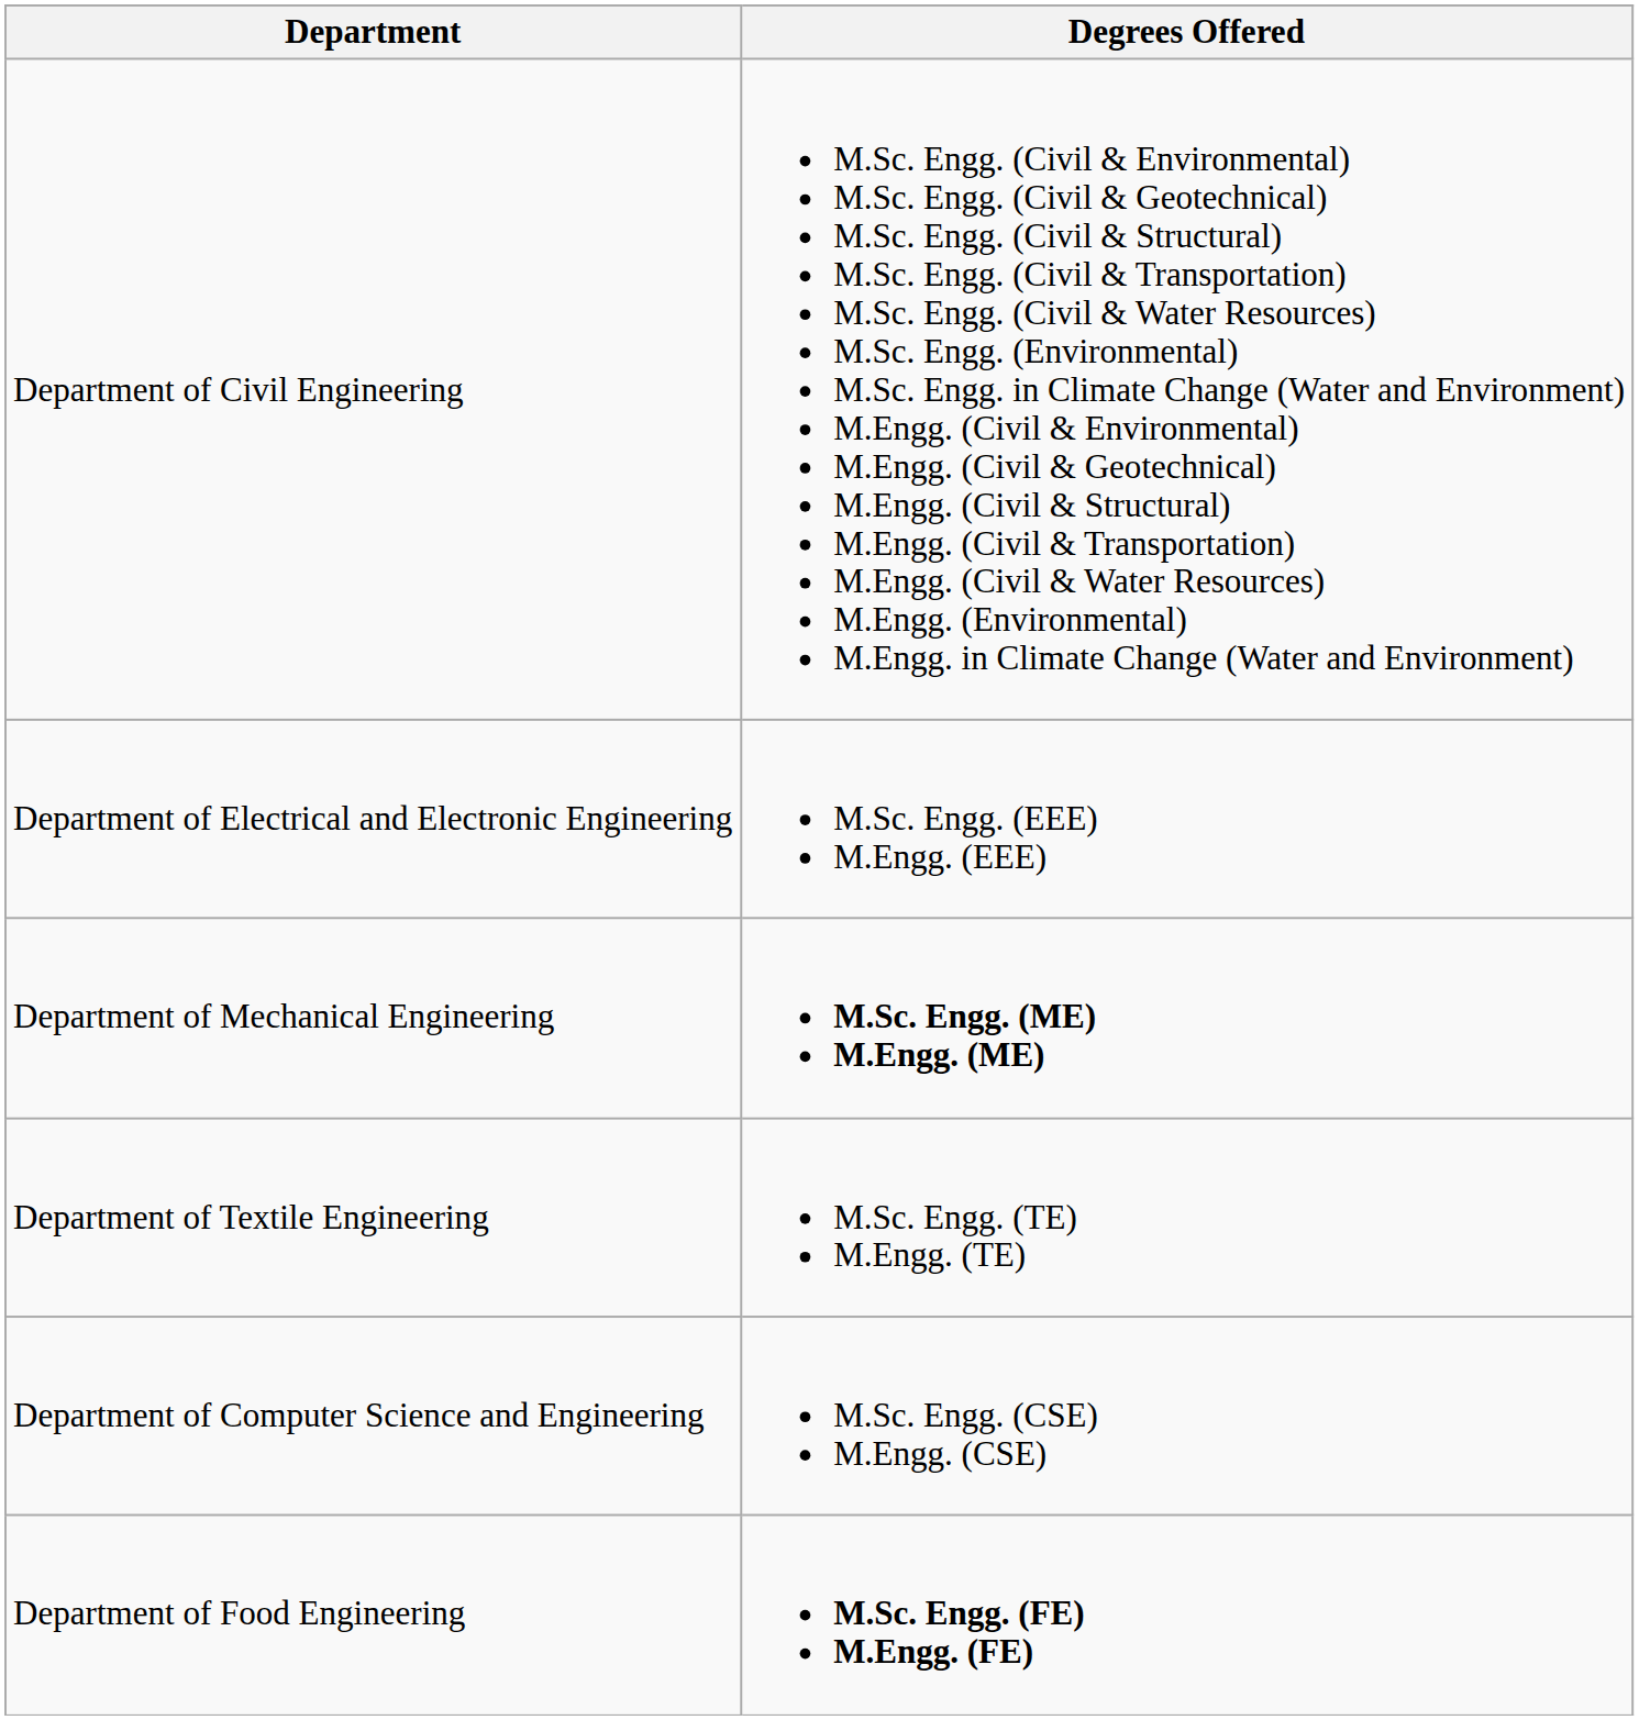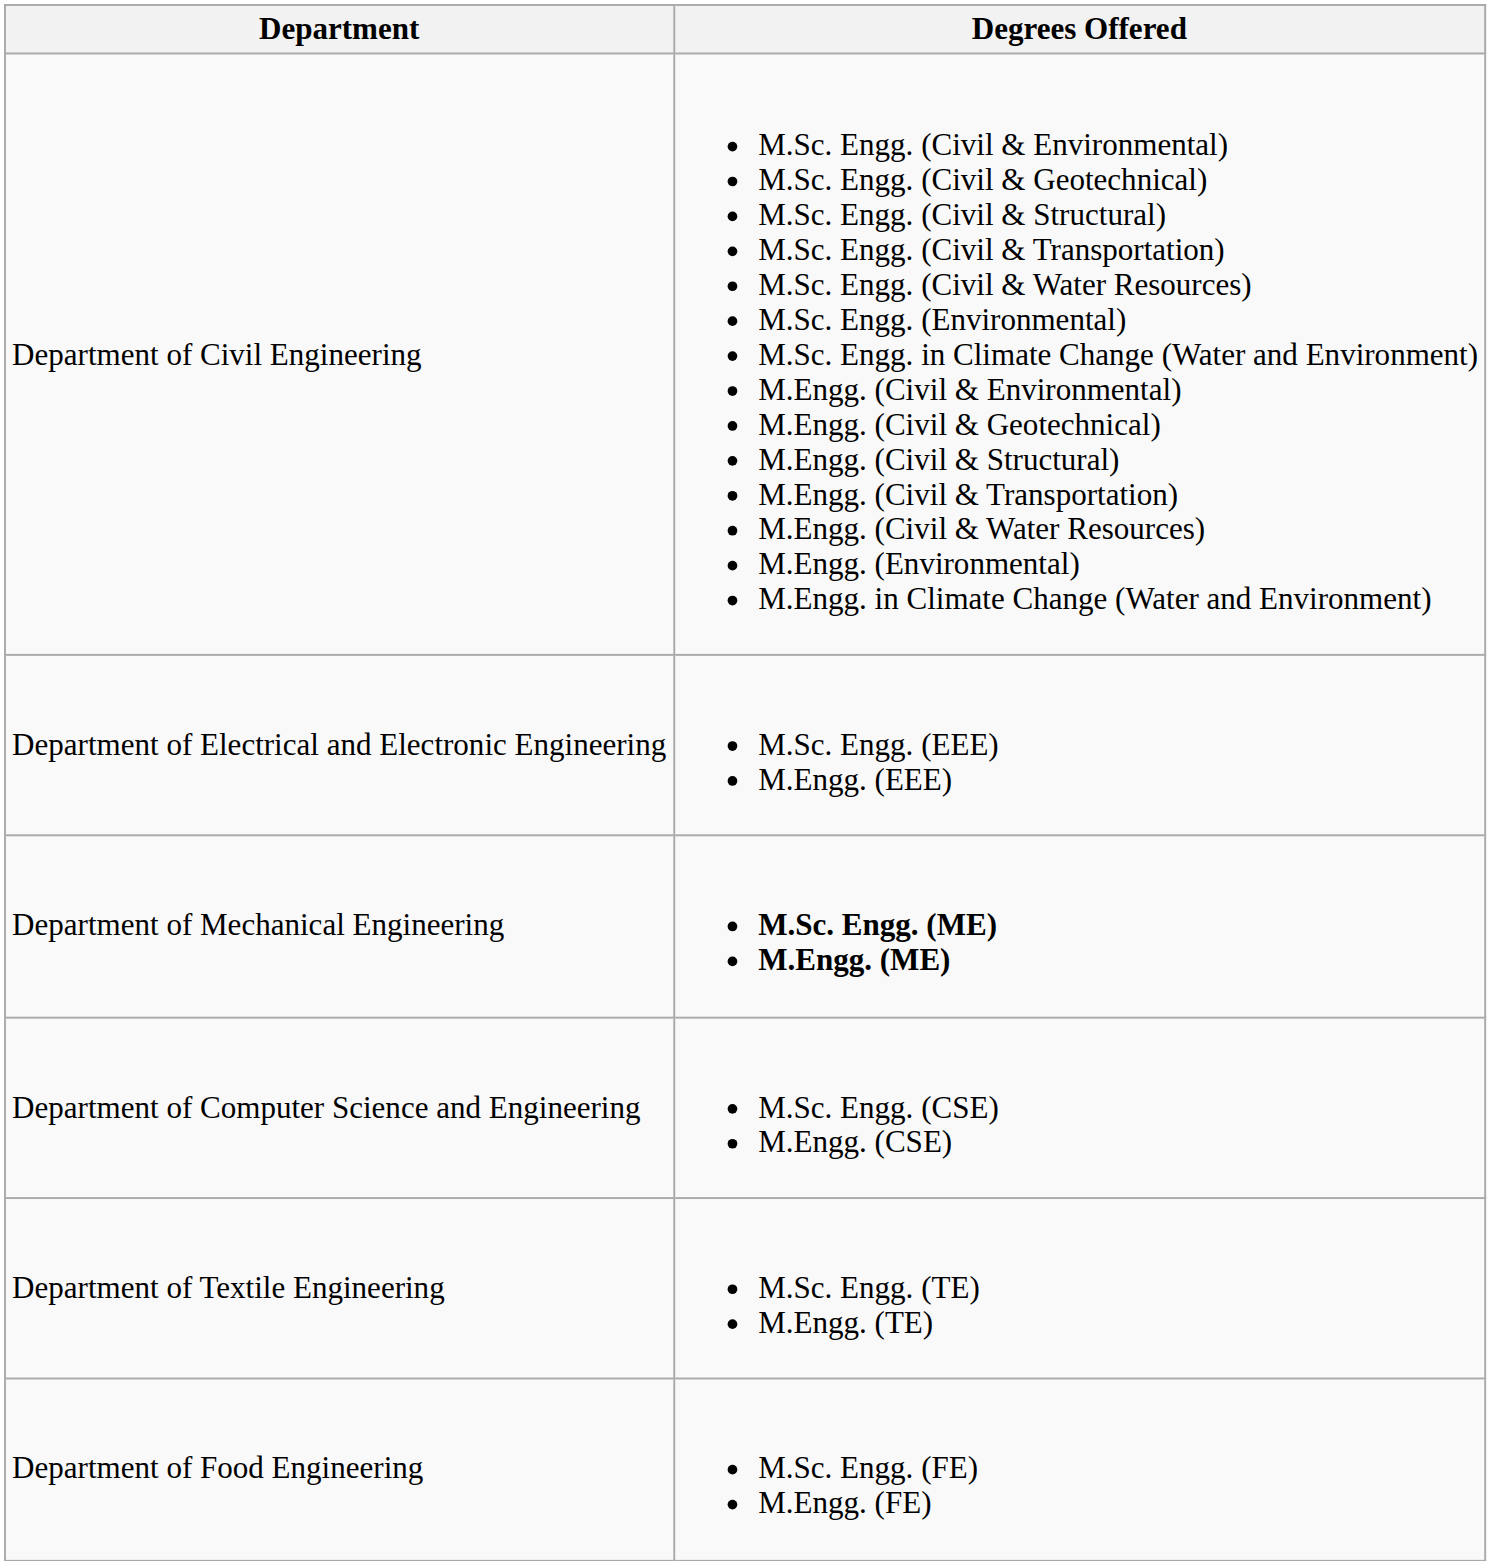rows swapped: Department of Computer Science and Engineering <-> Department of Textile Engineering
Department of Food Engineering | Degrees Offered: bold -> normal
